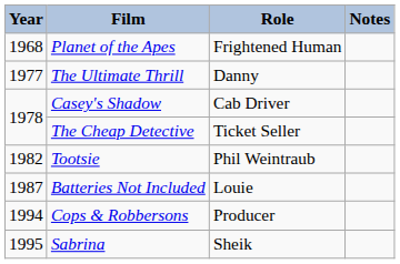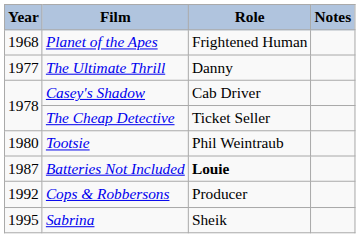Tootsie | Year: 1982 -> 1980
Batteries Not Included | Role: normal -> bold
Cops & Robbersons | Year: 1994 -> 1992
